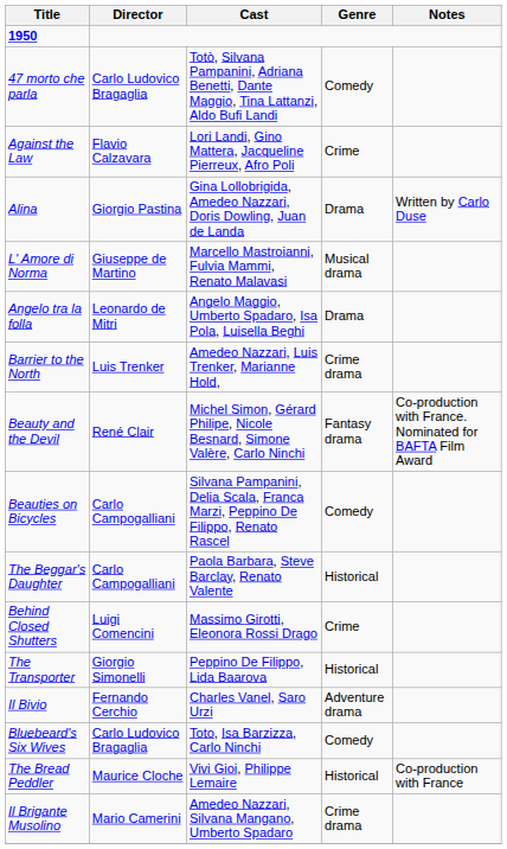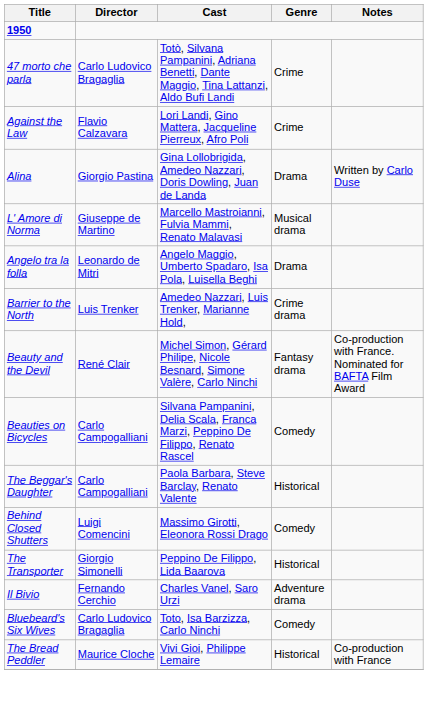47 morto che parla | Genre: Comedy -> Crime
Behind Closed Shutters | Genre: Crime -> Comedy
- row: Il Brigante Musolino | Mario Camerini | Amedeo Nazzari, Silvana Mangano, Umberto Spadaro | Crime drama
